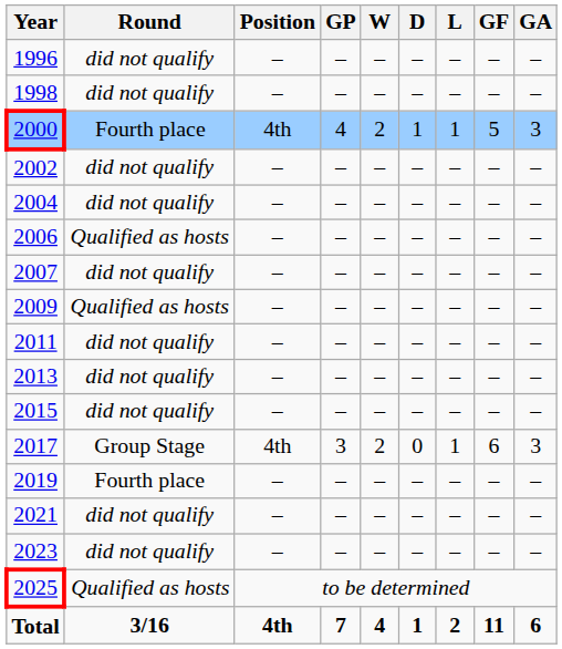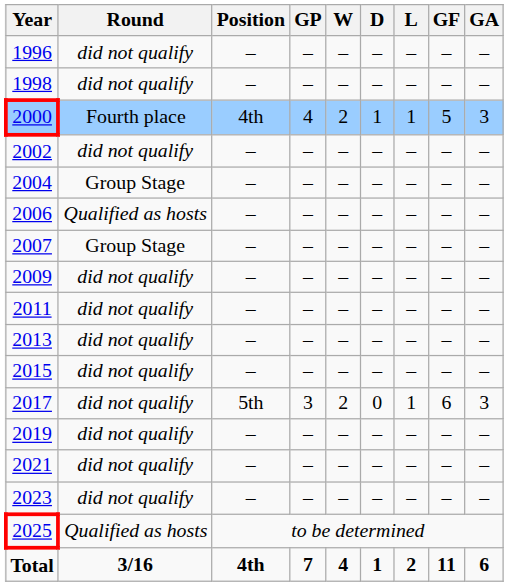2004 | Round: did not qualify -> Group Stage
2007 | Round: did not qualify -> Group Stage
2009 | Round: Qualified as hosts -> did not qualify
2017 | Round: Group Stage -> did not qualify
2017 | Position: 4th -> 5th
2019 | Round: Fourth place -> did not qualify
